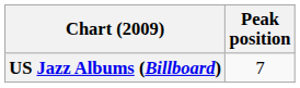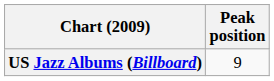US Jazz Albums (Billboard) | Peak position: 7 -> 9
